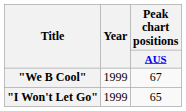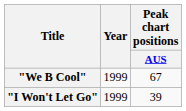"I Won't Let Go" | Peak chart positions / AUS: 65 -> 39
